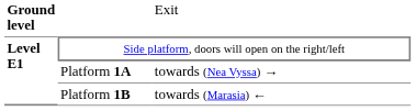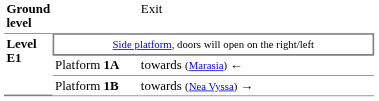Platform 1Α | column 3: towards (Nea Vyssa) → -> towards (Marasia) ←
Platform 1Β | column 3: towards (Marasia) ← -> towards (Nea Vyssa) →
